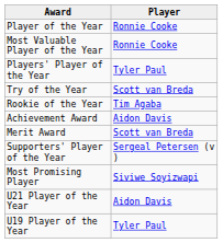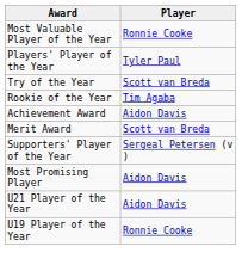- row: Player of the Year | Ronnie Cooke
Most Promising Player | Player: Siviwe Soyizwapi -> Aidon Davis
U19 Player of the Year | Player: Tyler Paul -> Ronnie Cooke
